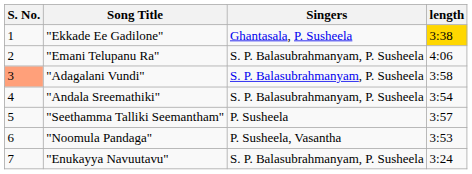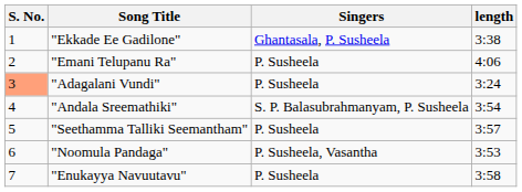"Ekkade Ee Gadilone" | length: gold background -> no background
"Emani Telupanu Ra" | Singers: S. P. Balasubrahmanyam, P. Susheela -> P. Susheela
"Adagalani Vundi" | Singers: S. P. Balasubrahmanyam, P. Susheela -> P. Susheela
"Adagalani Vundi" | length: 3:58 -> 3:24
"Enukayya Navuutavu" | Singers: S. P. Balasubrahmanyam, P. Susheela -> P. Susheela
"Enukayya Navuutavu" | length: 3:24 -> 3:58
